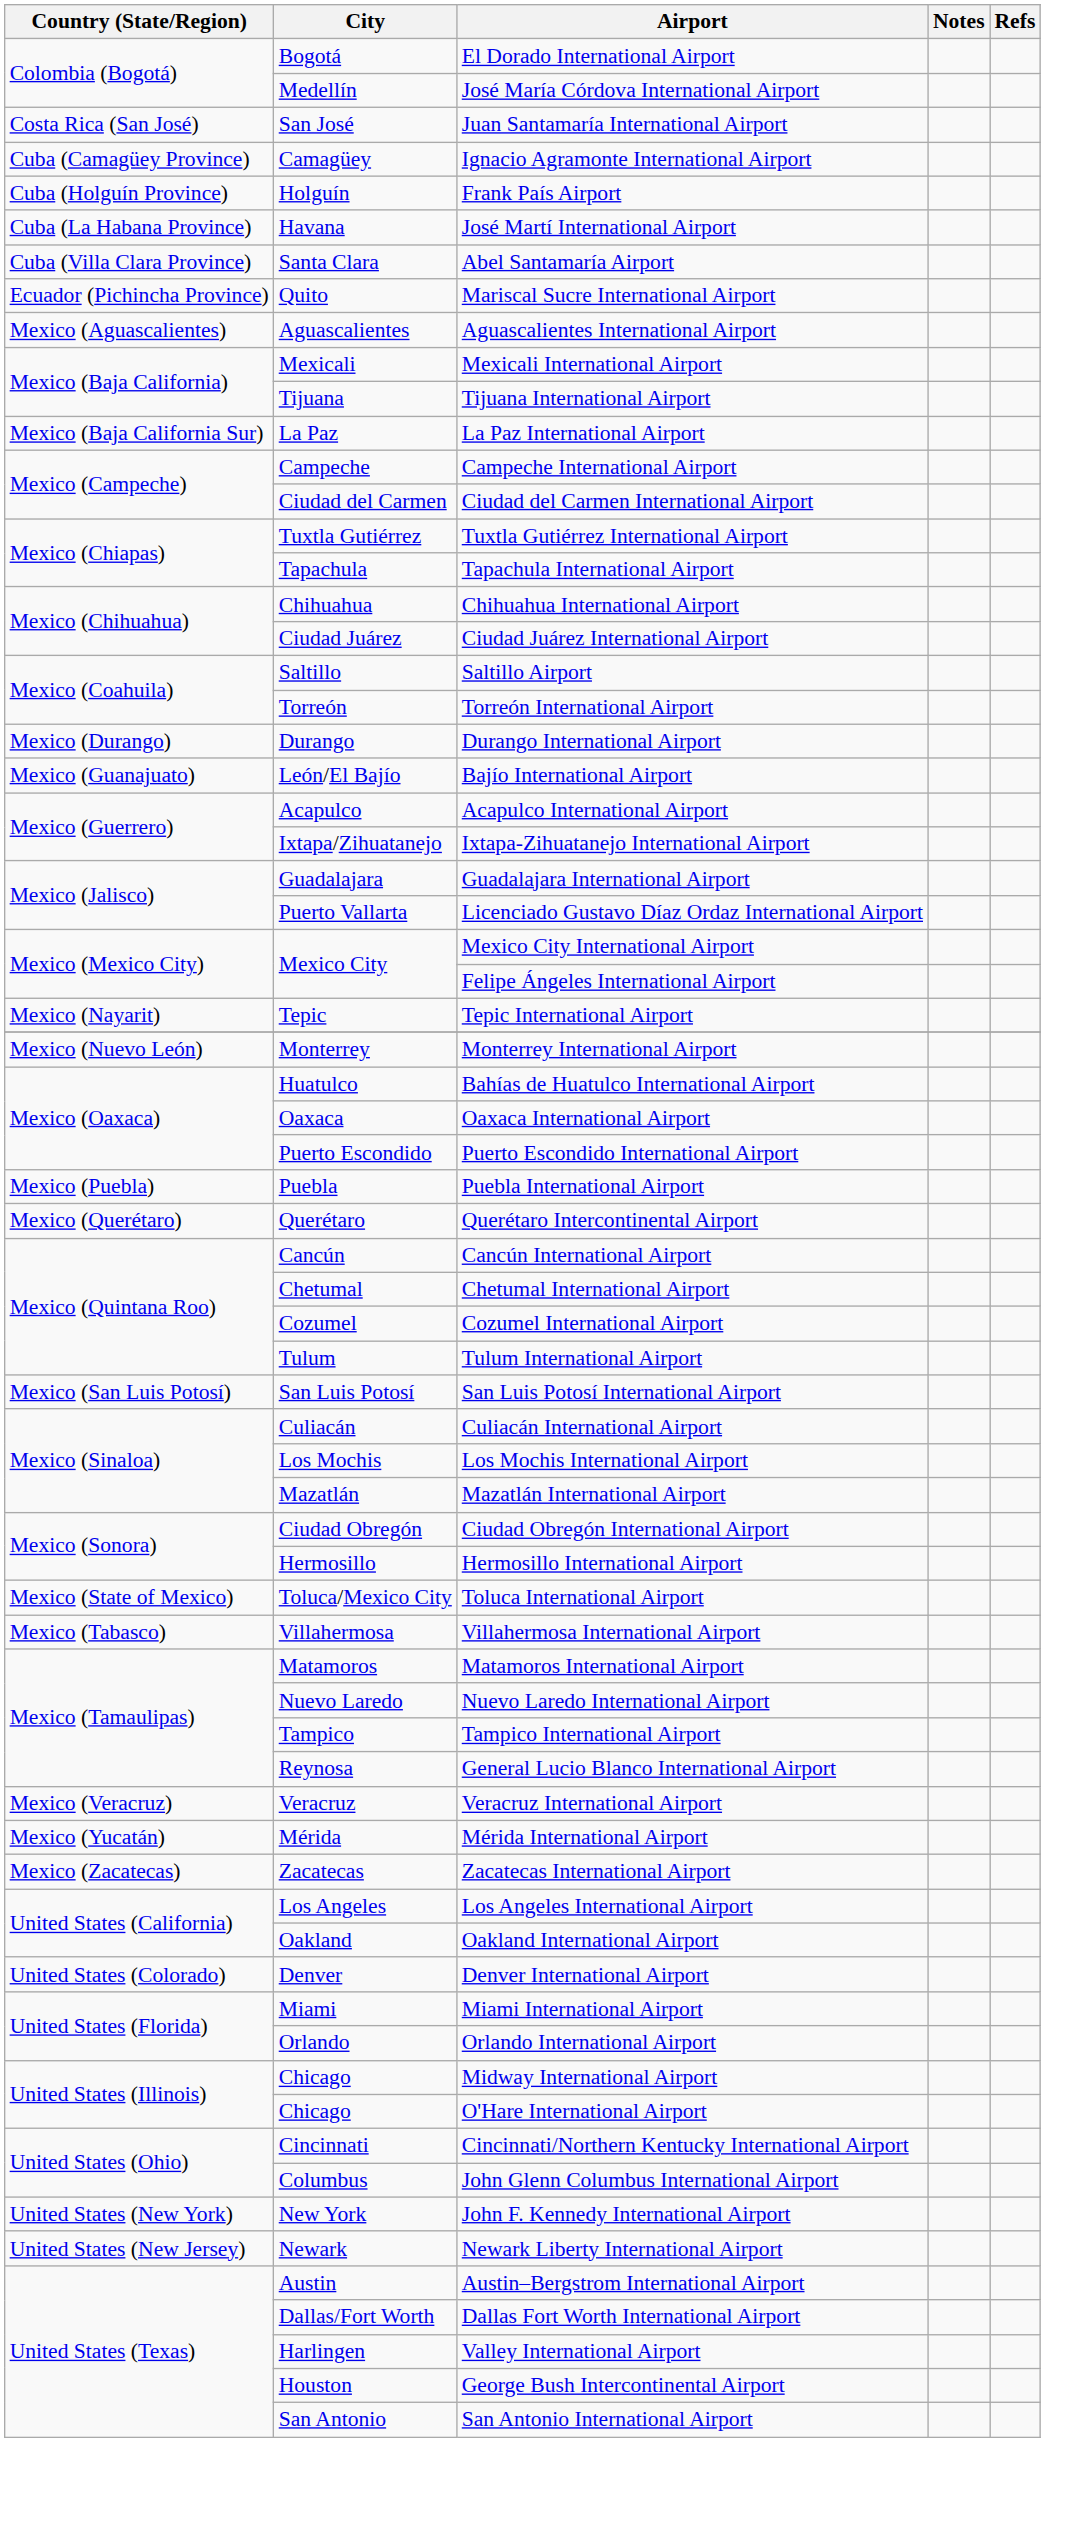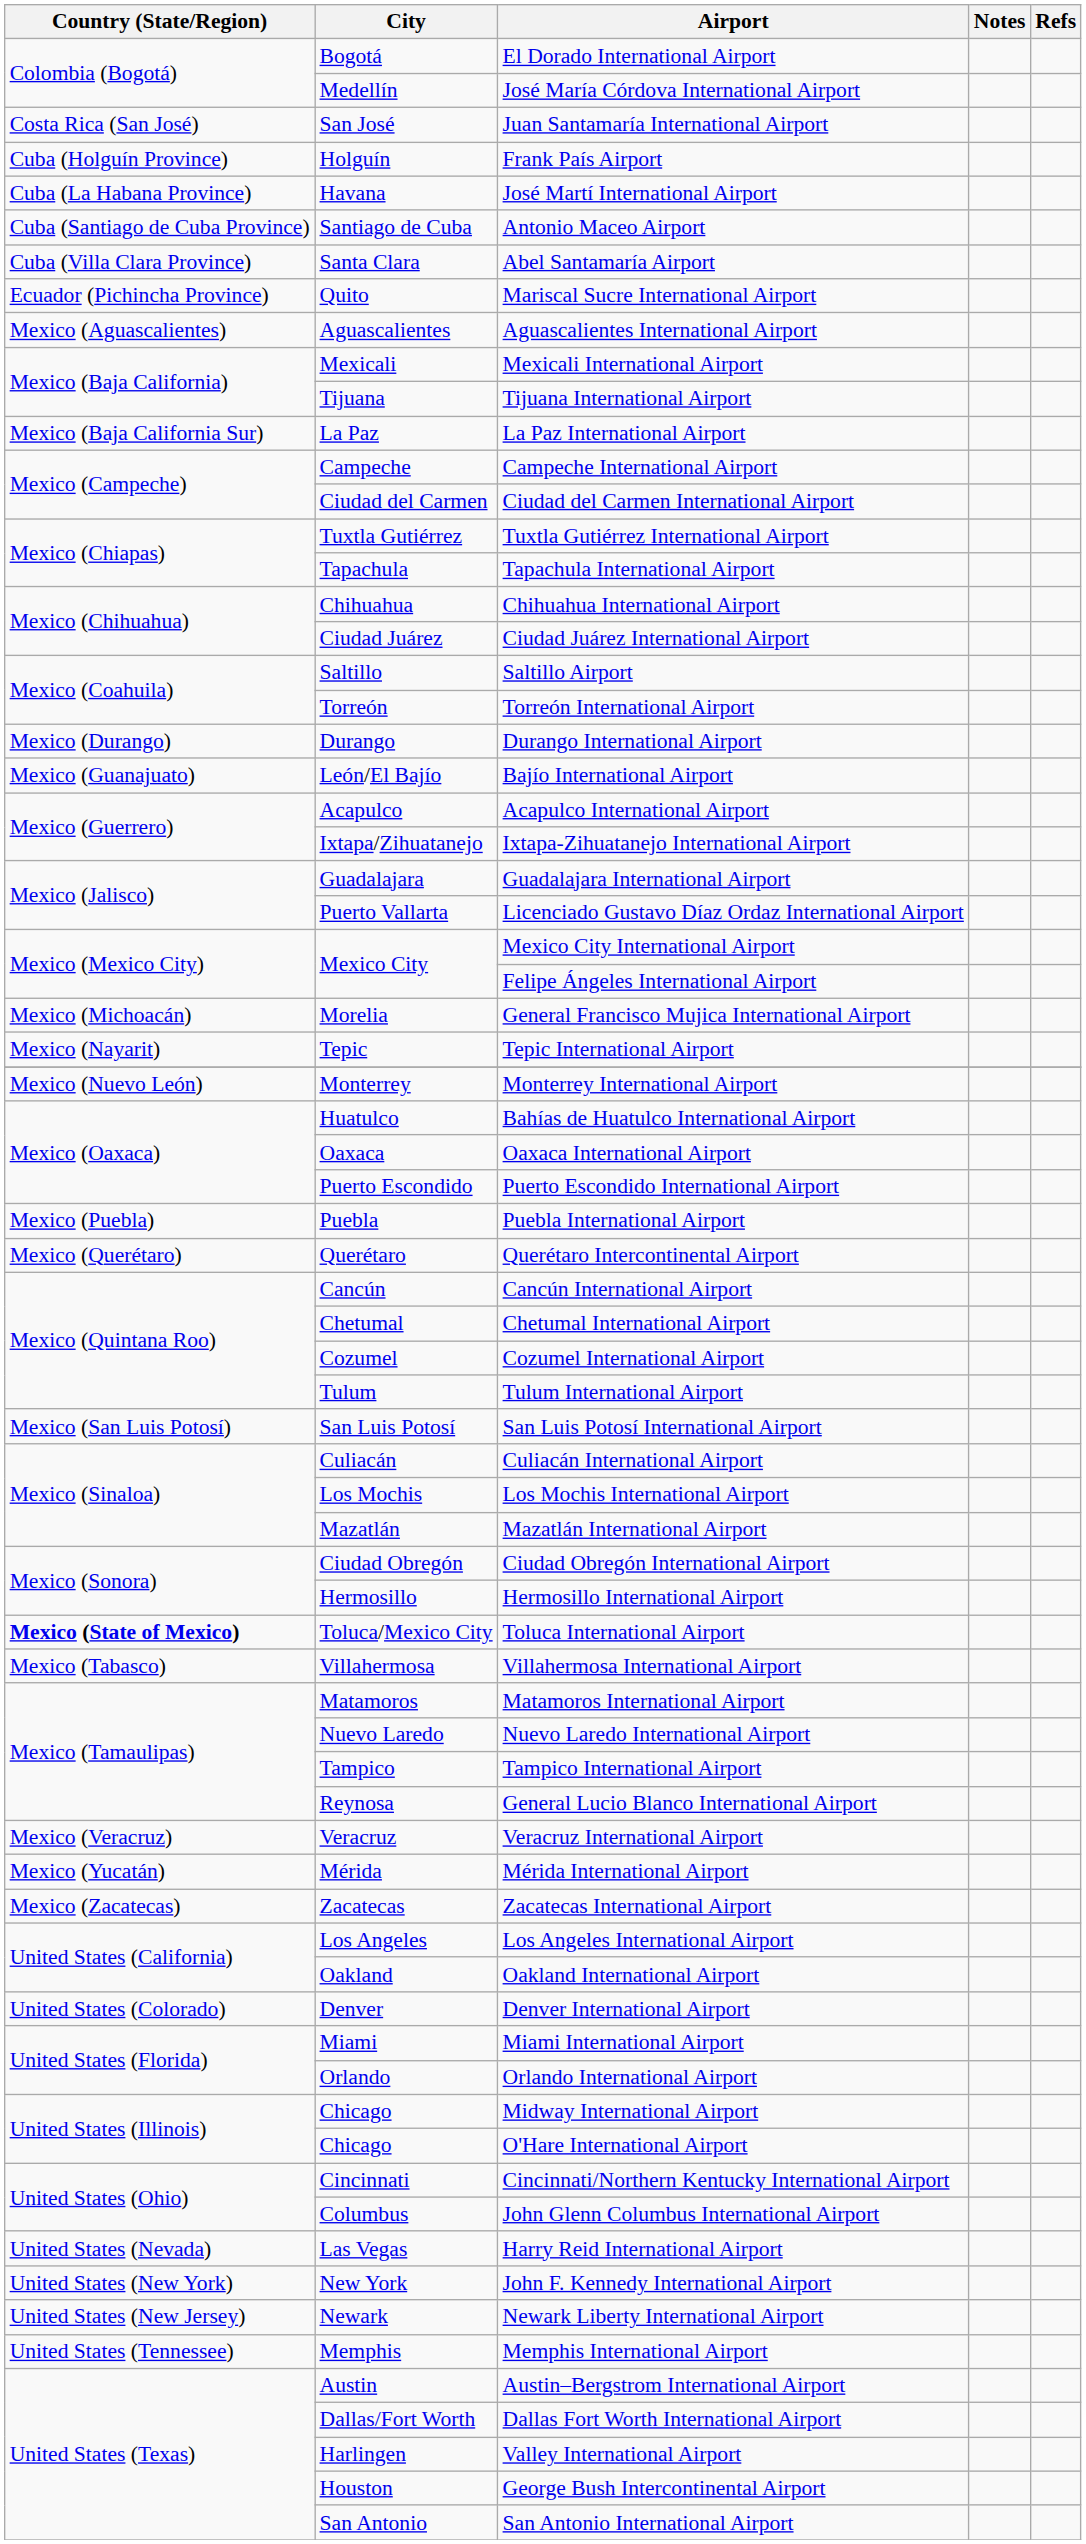- row: Cuba (Camagüey Province) | Camagüey | Ignacio Agramonte International Airport
+ row: Cuba (Santiago de Cuba Province) | Santiago de Cuba | Antonio Maceo Airport
+ row: Mexico (Michoacán) | Morelia | General Francisco Mujica International Airport
Toluca International Airport | Country (State/Region): normal -> bold
+ row: United States (Nevada) | Las Vegas | Harry Reid International Airport
+ row: United States (Tennessee) | Memphis | Memphis International Airport
